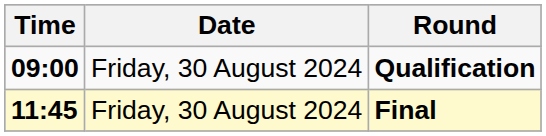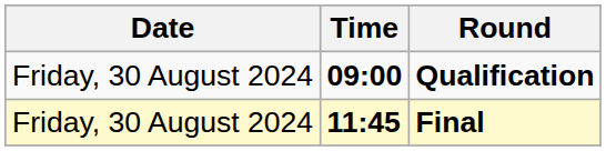columns swapped: Date <-> Time
